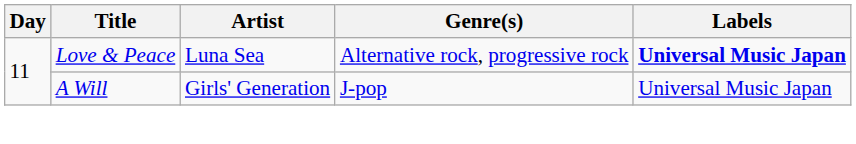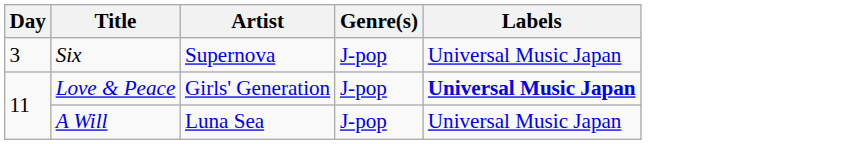+ row: 3 | Six | Supernova | J-pop | Universal Music Japan
Love & Peace | Artist: Luna Sea -> Girls' Generation
Love & Peace | Genre(s): Alternative rock, progressive rock -> J-pop
A Will | Artist: Girls' Generation -> Luna Sea
